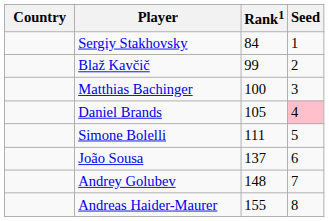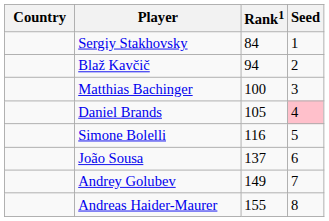Blaž Kavčič | Rank1: 99 -> 94
Simone Bolelli | Rank1: 111 -> 116
Andrey Golubev | Rank1: 148 -> 149
